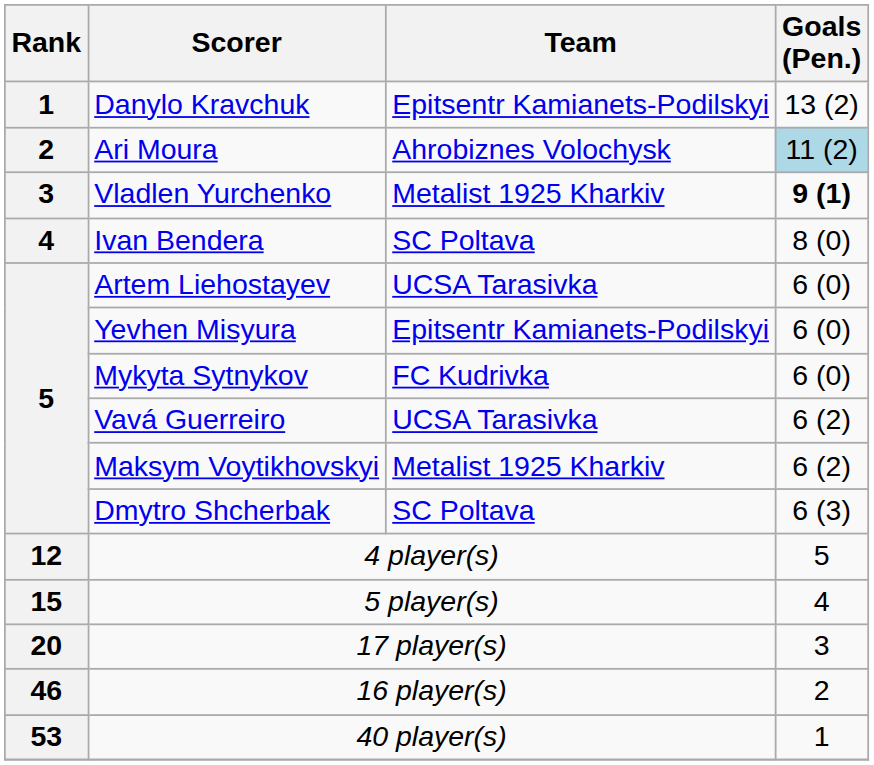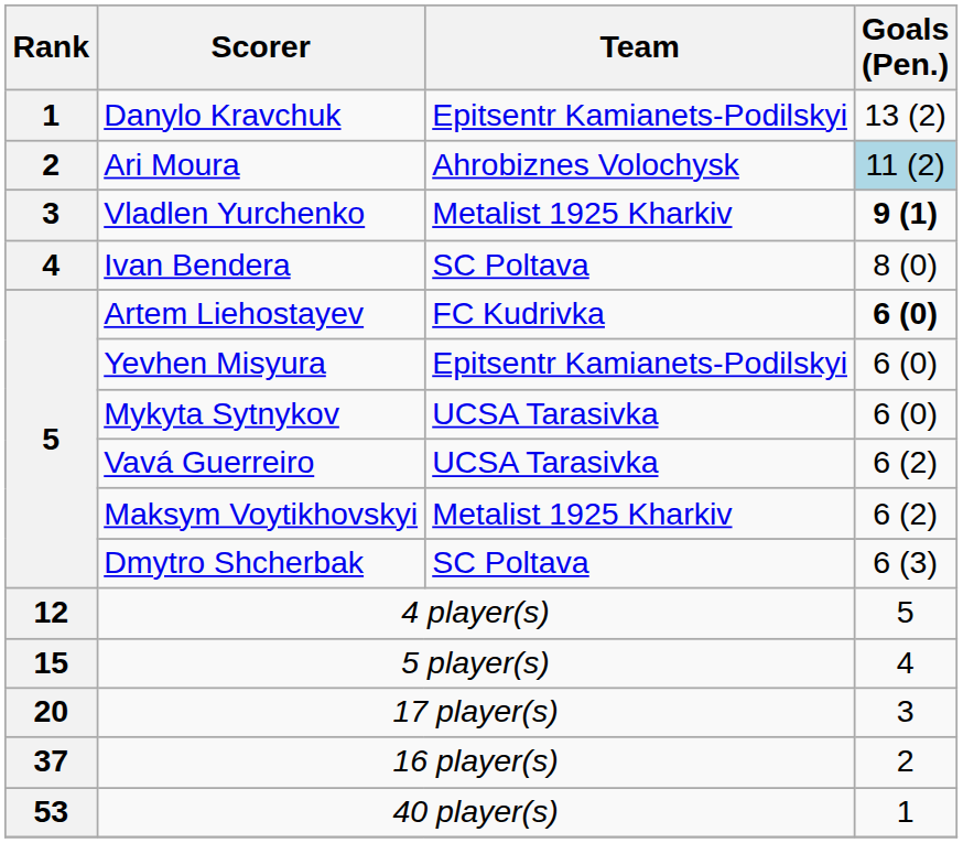Artem Liehostayev | Team: UCSA Tarasivka -> FC Kudrivka
Artem Liehostayev | Goals (Pen.): normal -> bold
Mykyta Sytnykov | Team: FC Kudrivka -> UCSA Tarasivka
16 player(s) | Rank: 46 -> 37
